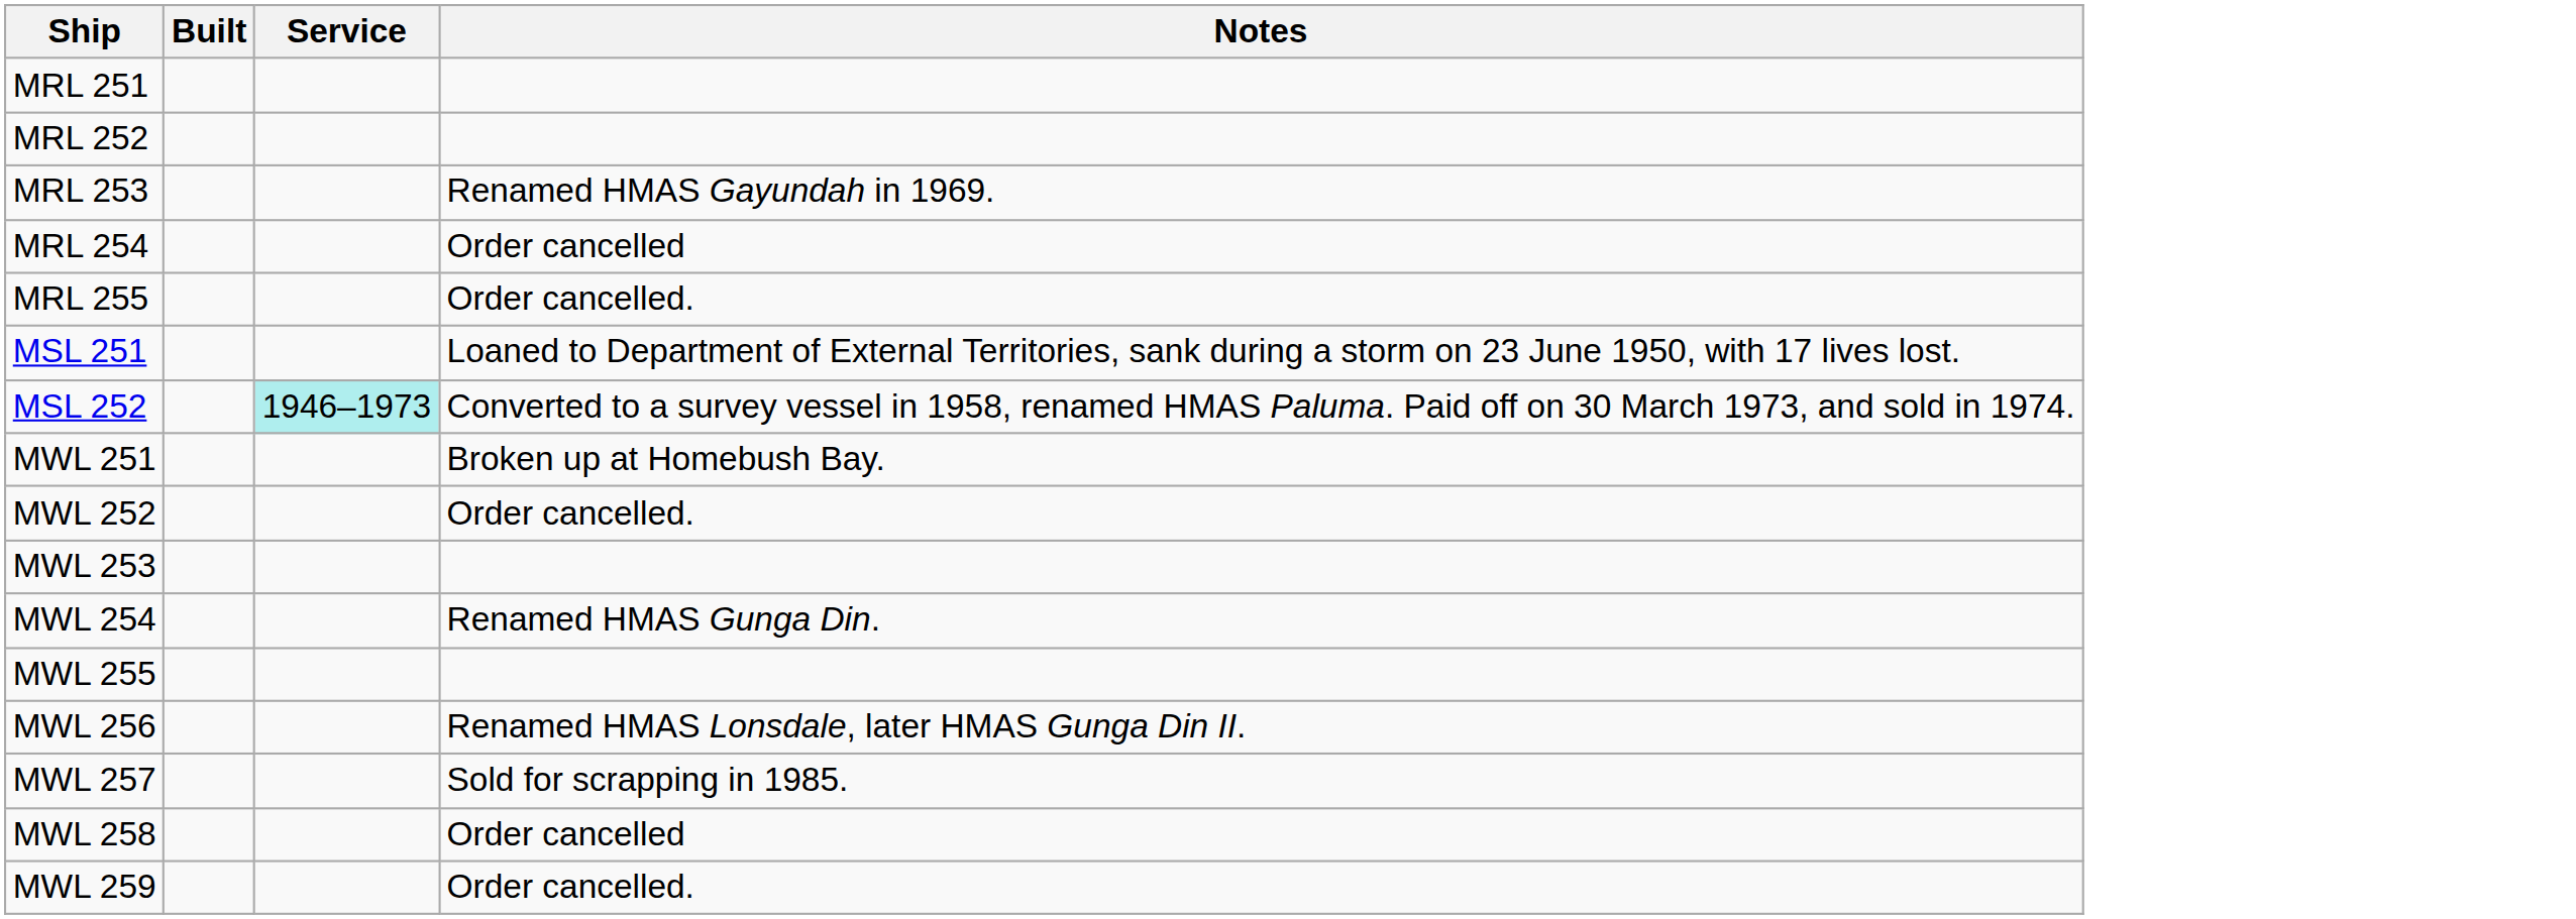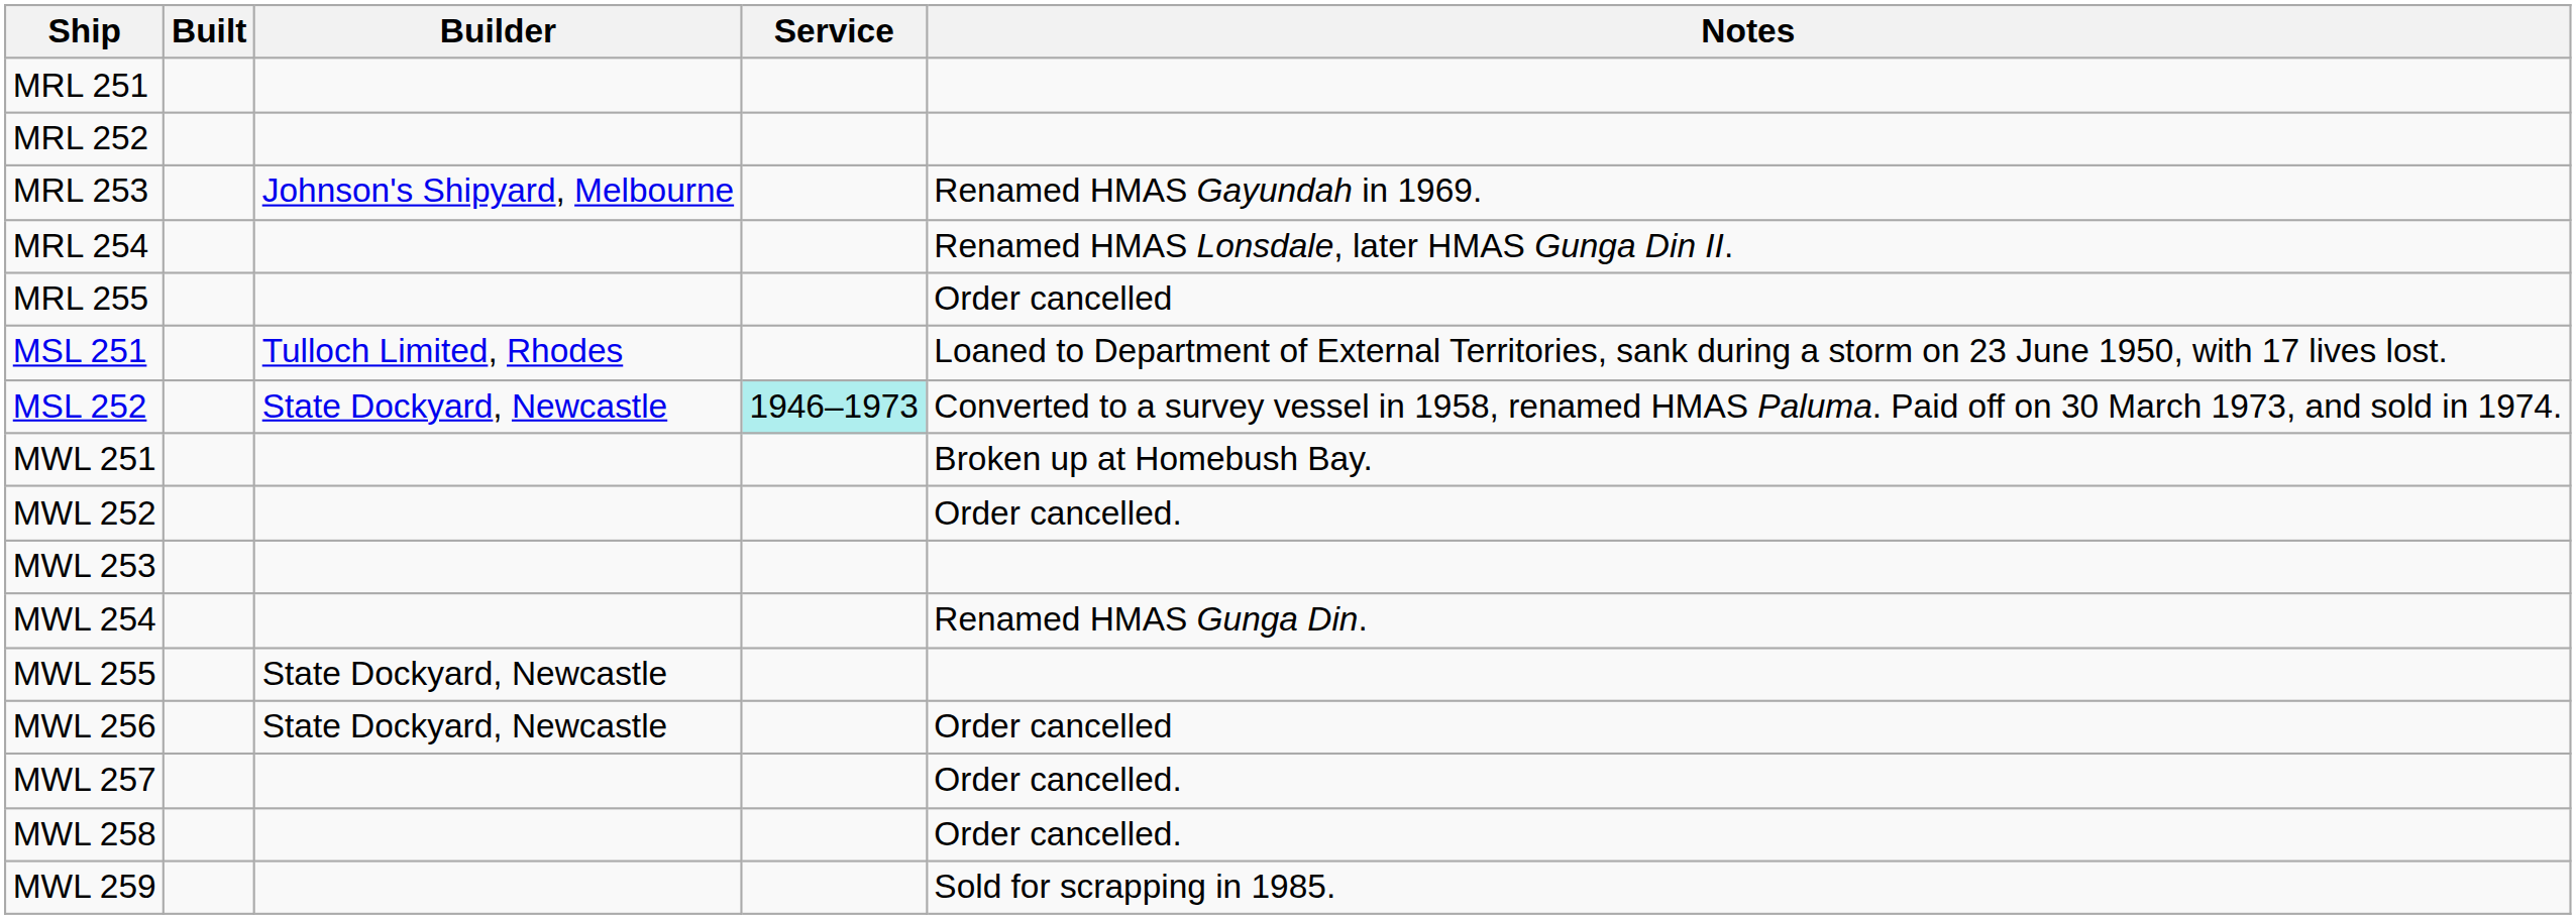+ column: Builder | Johnson's Shipyard, Melbourne | Tulloch Limited, Rhodes | State Dockyard, Newcastle | State Dockyard, Newcastle | State Dockyard, Newcastle
MRL 254 | Notes: Order cancelled -> Renamed HMAS Lonsdale, later HMAS Gunga Din II.
MRL 255 | Notes: Order cancelled. -> Order cancelled
MWL 256 | Notes: Renamed HMAS Lonsdale, later HMAS Gunga Din II. -> Order cancelled
MWL 257 | Notes: Sold for scrapping in 1985. -> Order cancelled.
MWL 258 | Notes: Order cancelled -> Order cancelled.
MWL 259 | Notes: Order cancelled. -> Sold for scrapping in 1985.
